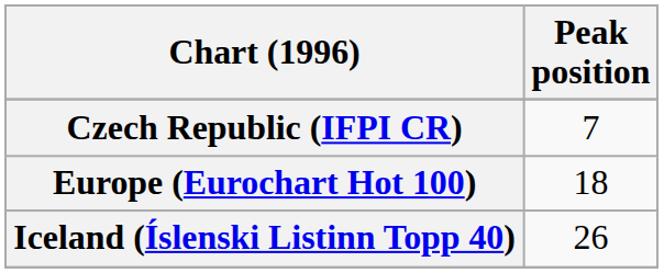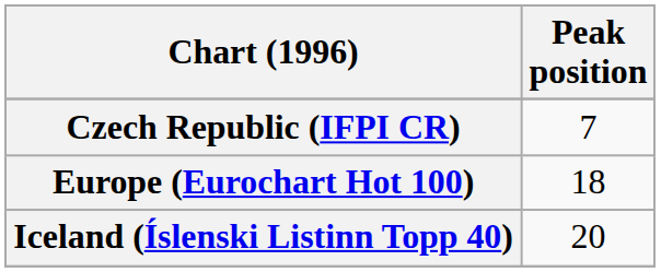Iceland (Íslenski Listinn Topp 40) | Peak position: 26 -> 20
